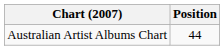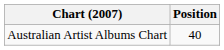Australian Artist Albums Chart | Position: 44 -> 40
